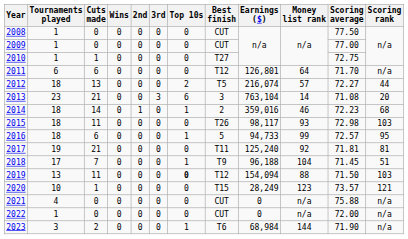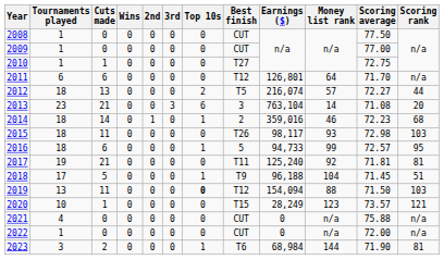2018 | Cuts made: 7 -> 5
2023 | Scoring rank: n/a -> 81
